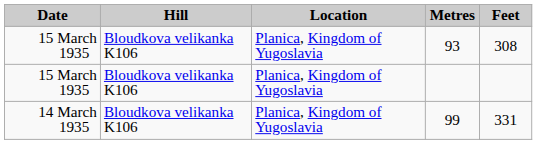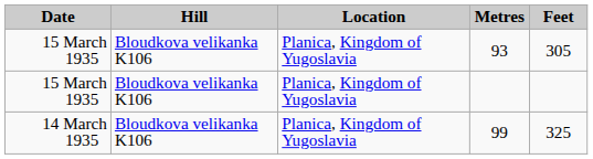93 | Feet: 308 -> 305
99 | Feet: 331 -> 325
